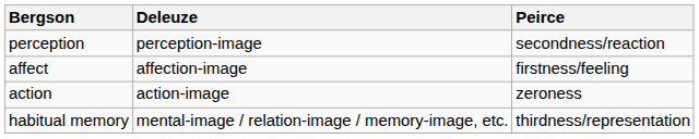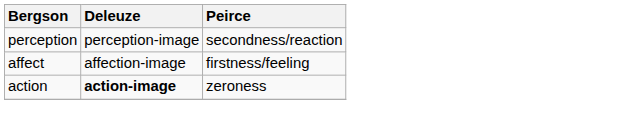action | Deleuze: normal -> bold
- row: habitual memory | mental-image / relation-image / memory-image, etc. | thirdness/representation
